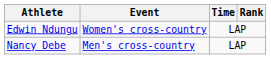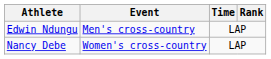Edwin Ndungu | Event: Women's cross-country -> Men's cross-country
Nancy Debe | Event: Men's cross-country -> Women's cross-country
